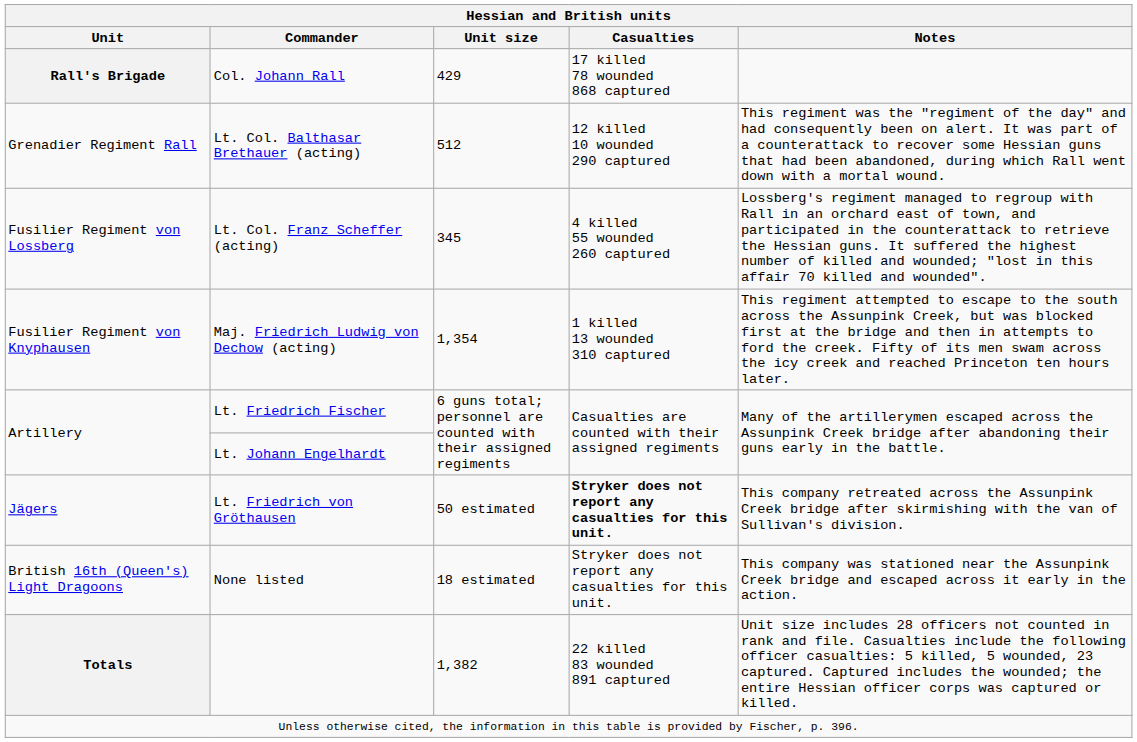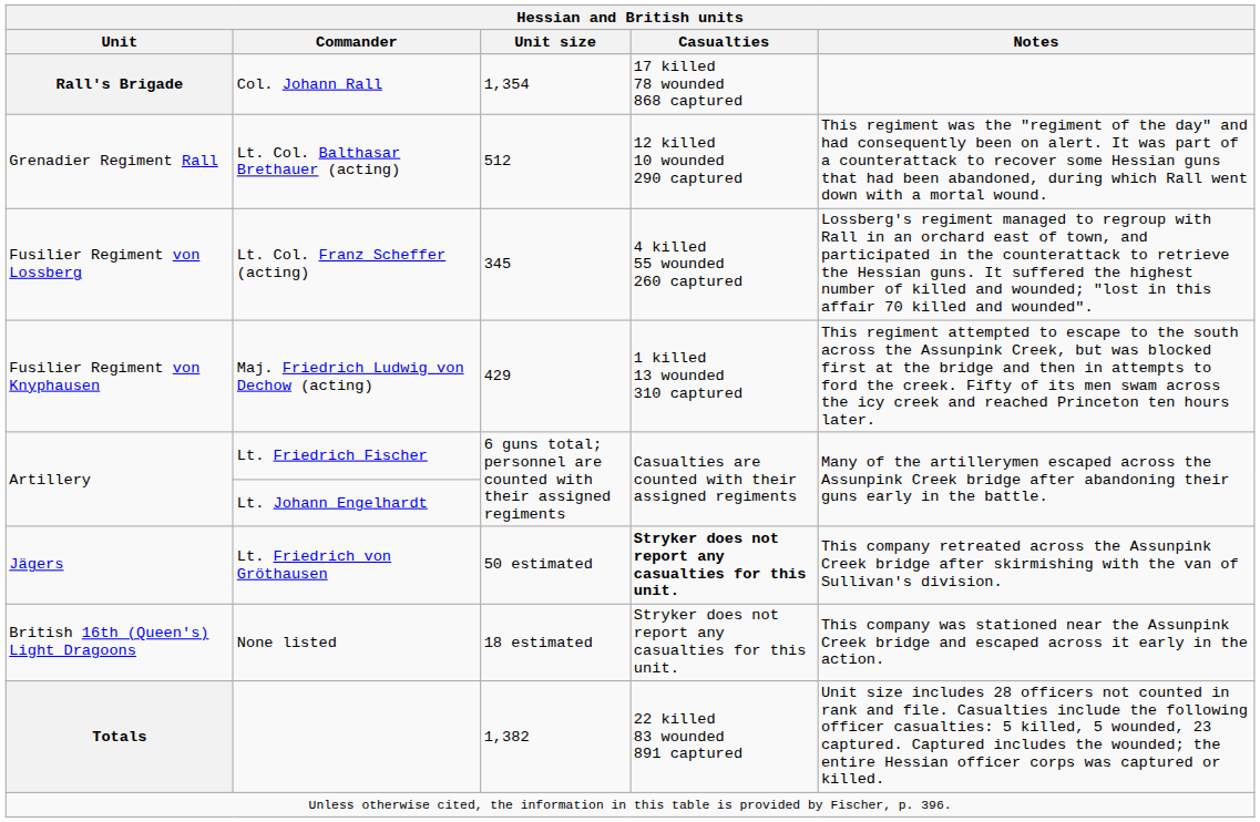Col. Johann Rall | Unit size: 429 -> 1,354
Maj. Friedrich Ludwig von Dechow (acting) | Unit size: 1,354 -> 429
